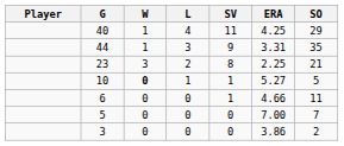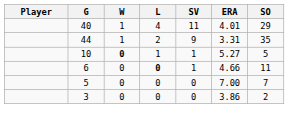40 | ERA: 4.25 -> 4.01
44 | L: 3 -> 2
- row: 23 | 3 | 2 | 8 | 2.25 | 21
6 | L: normal -> bold
